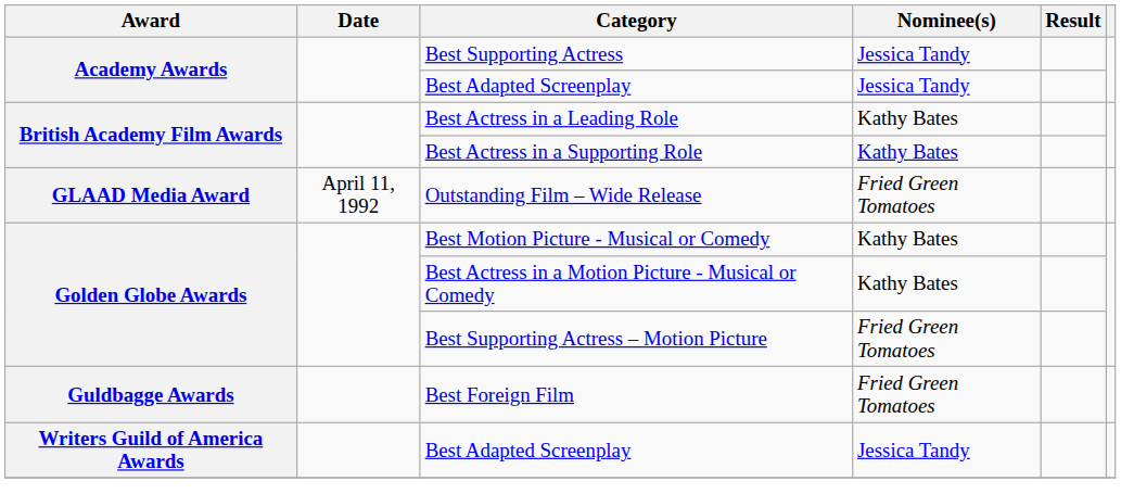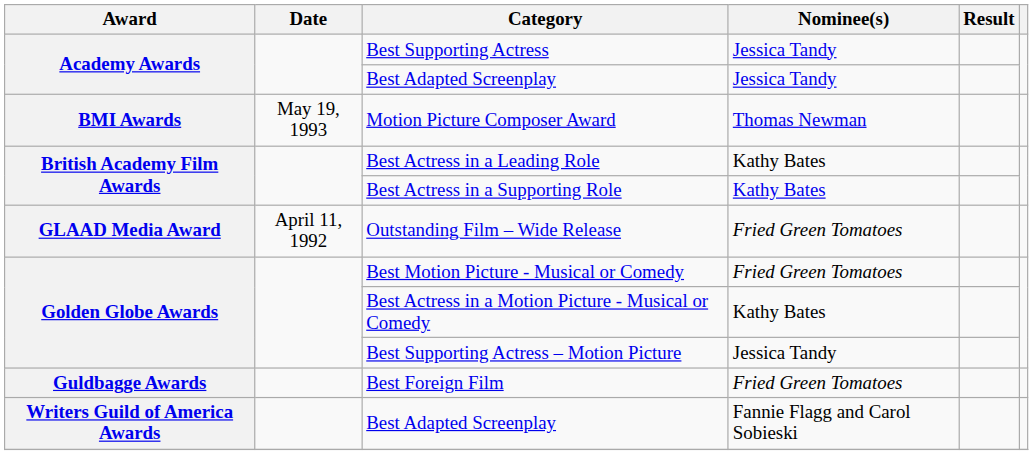+ row: BMI Awards | May 19, 1993 | Motion Picture Composer Award | Thomas Newman
Best Motion Picture - Musical or Comedy | Nominee(s): Kathy Bates -> Fried Green Tomatoes
Best Supporting Actress – Motion Picture | Nominee(s): Fried Green Tomatoes -> Jessica Tandy
Writers Guild of America Awards / Best Adapted Screenplay | Nominee(s): Jessica Tandy -> Fannie Flagg and Carol Sobieski
